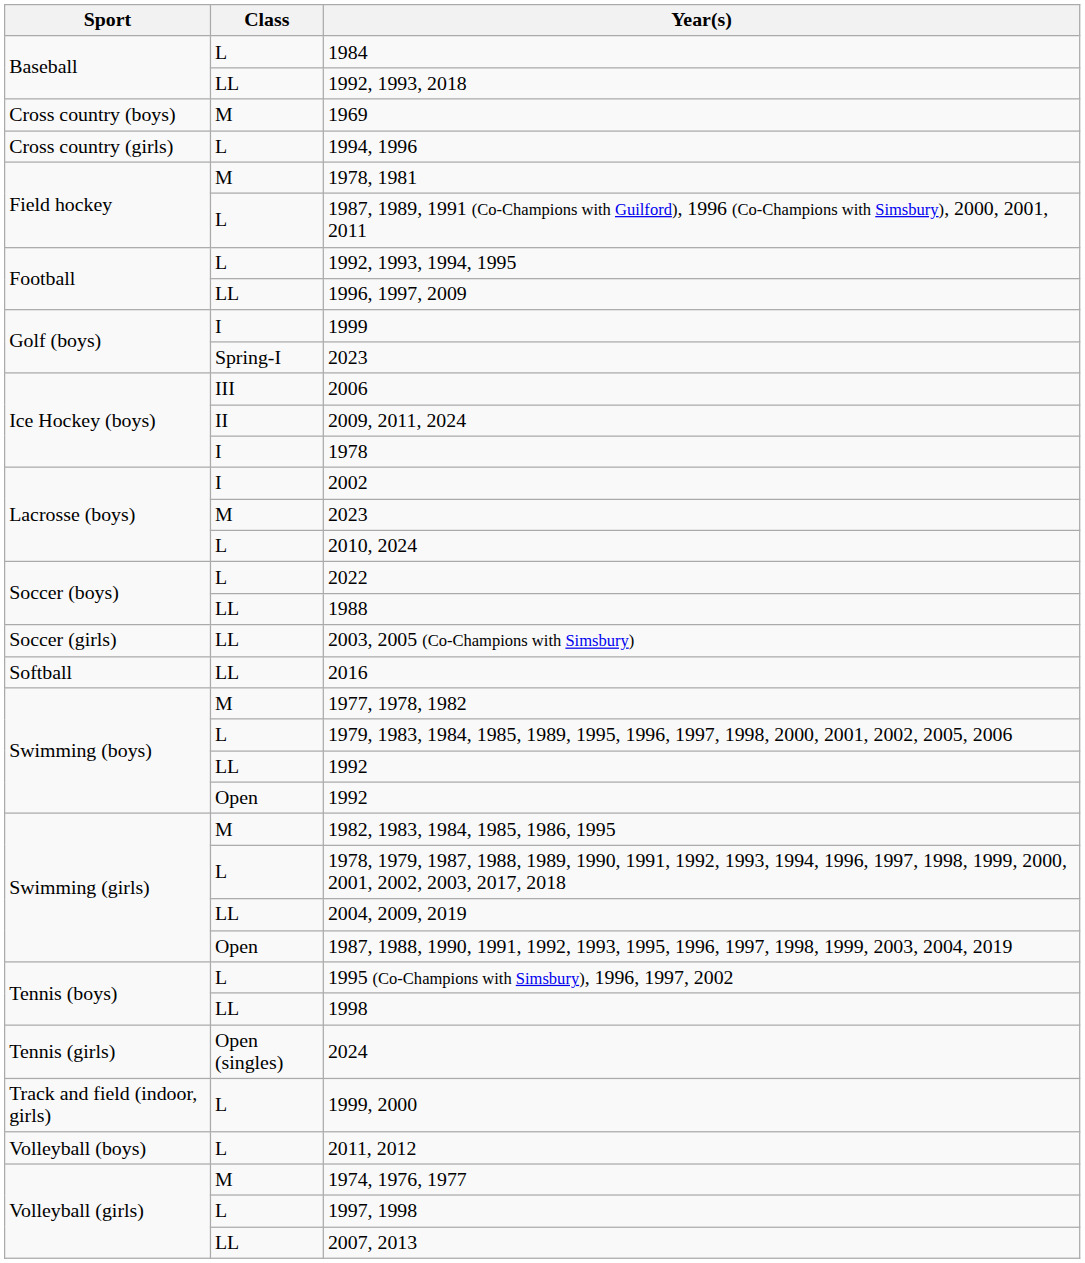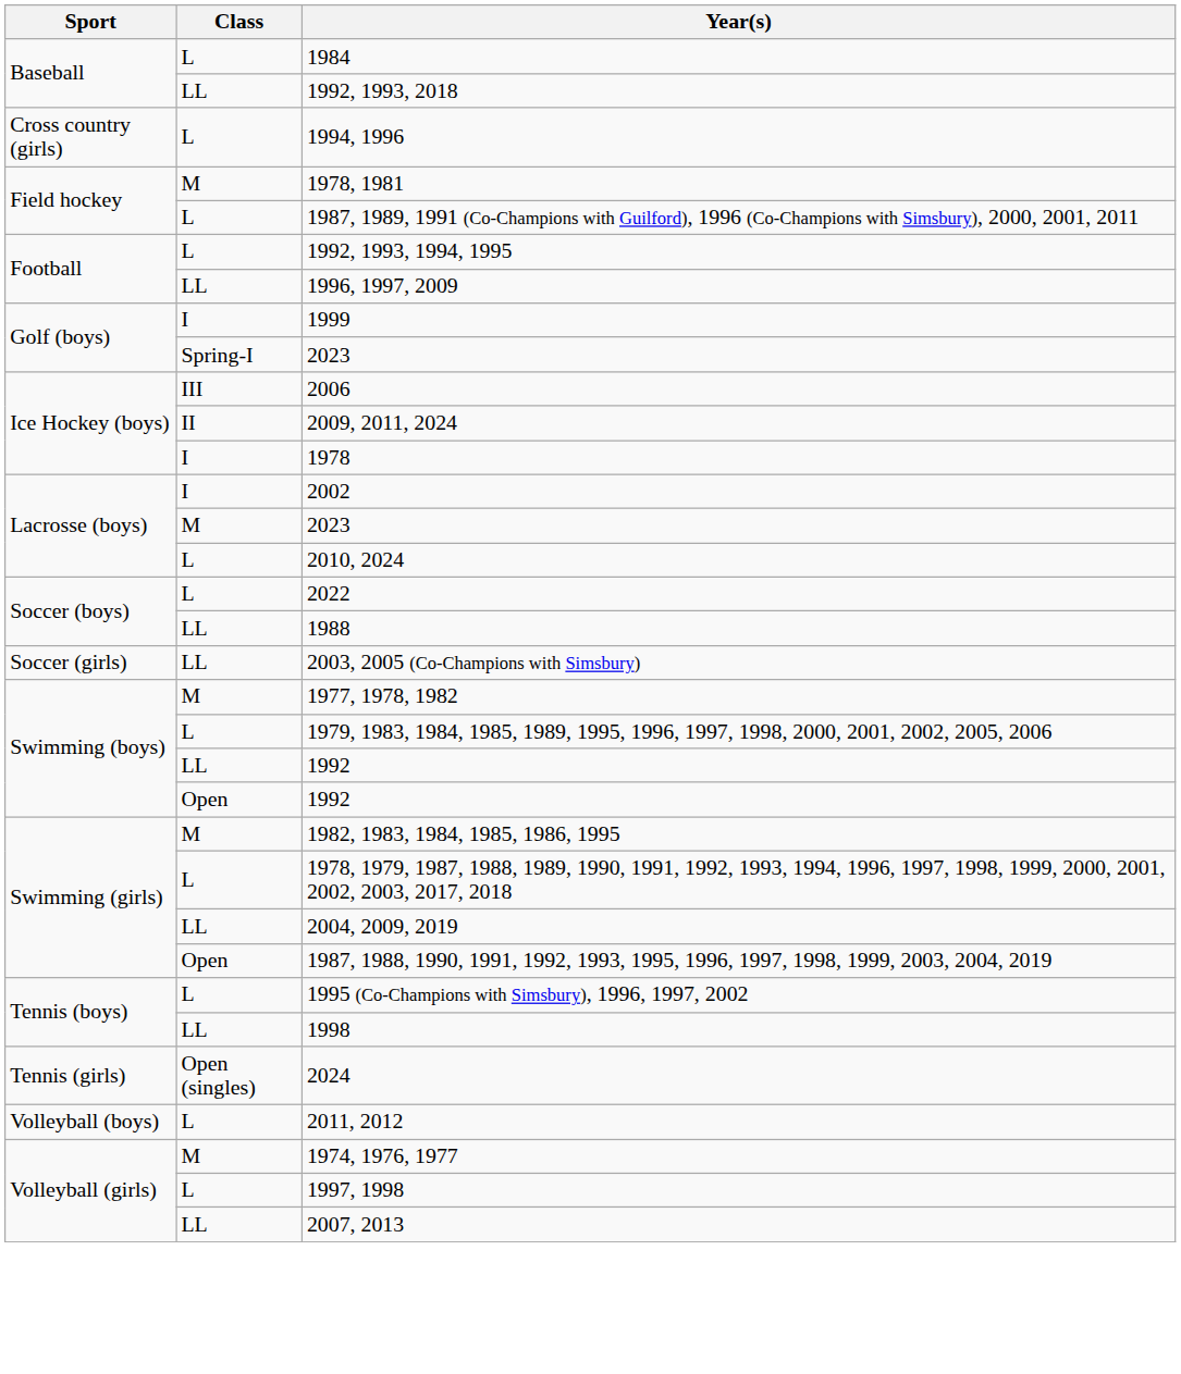- row: Cross country (boys) | M | 1969
- row: Softball | LL | 2016
- row: Track and field (indoor, girls) | L | 1999, 2000
